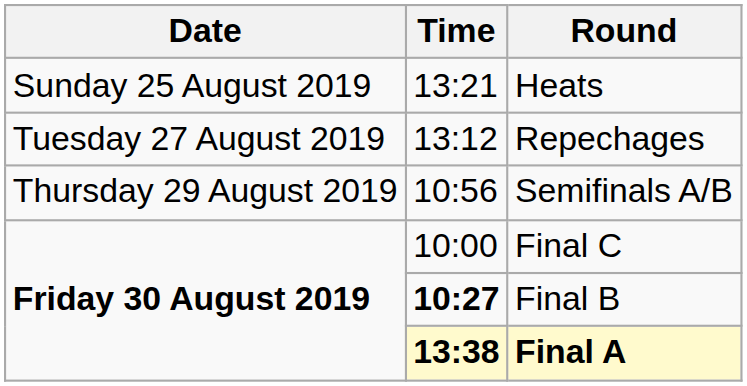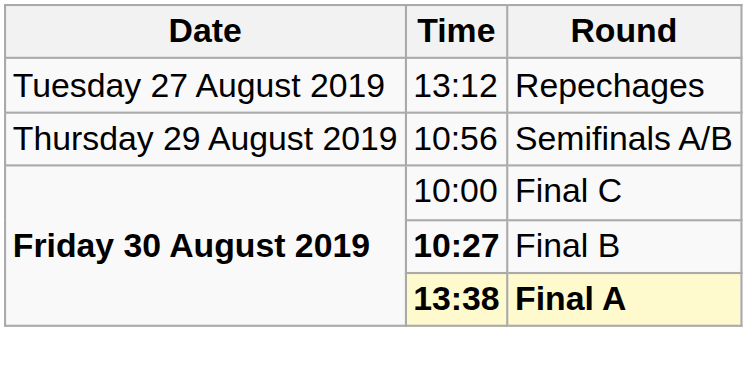- row: Sunday 25 August 2019 | 13:21 | Heats
